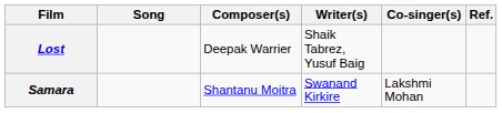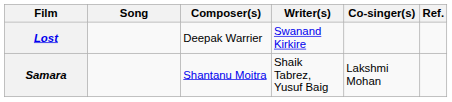Lost | Writer(s): Shaik Tabrez, Yusuf Baig -> Swanand Kirkire
Samara | Writer(s): Swanand Kirkire -> Shaik Tabrez, Yusuf Baig
